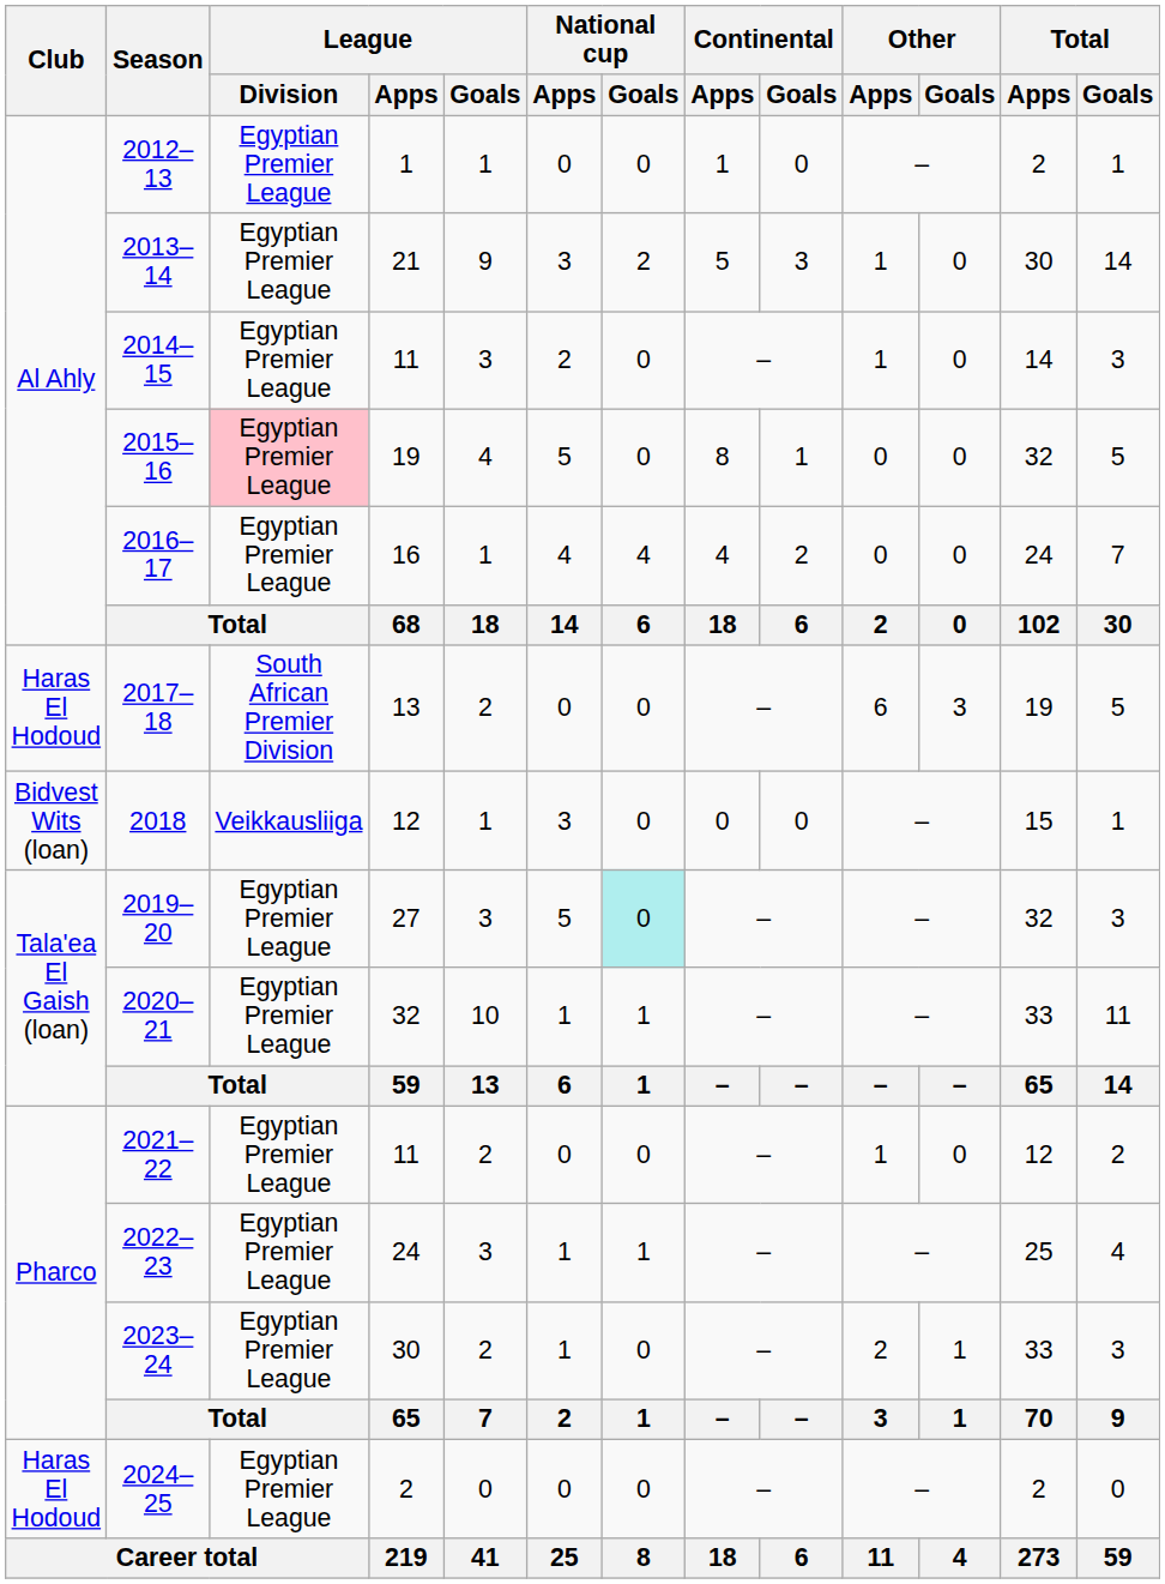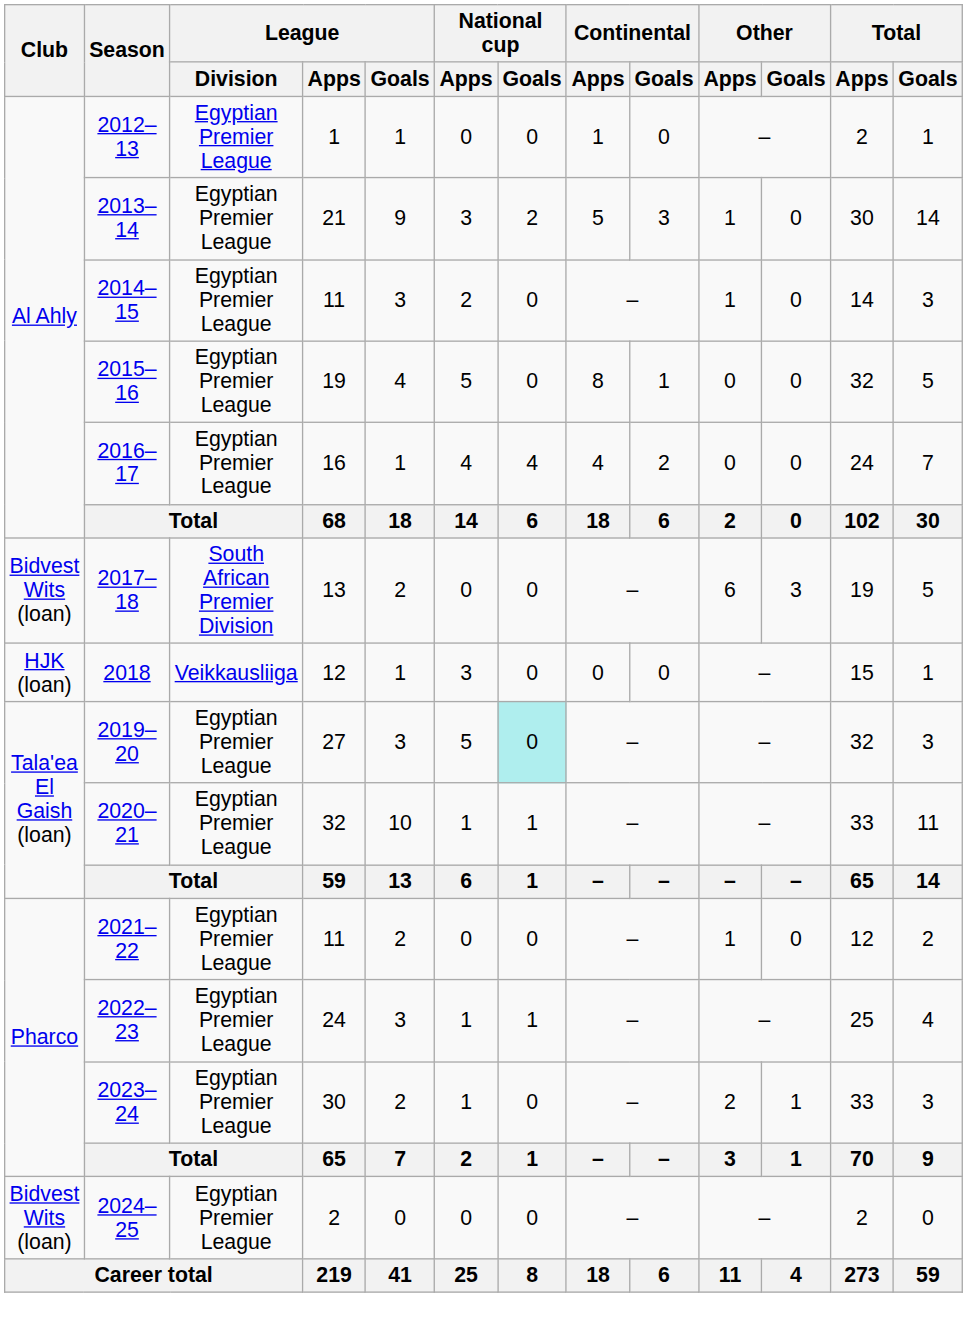2015–16 | League / Division: pink background -> no background
2017–18 | Club: Haras El Hodoud -> Bidvest Wits (loan)
2018 | Club: Bidvest Wits (loan) -> HJK (loan)
2024–25 | Club: Haras El Hodoud -> Bidvest Wits (loan)
